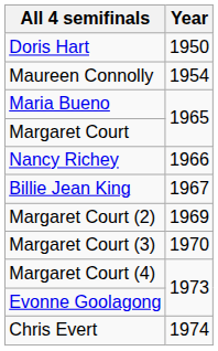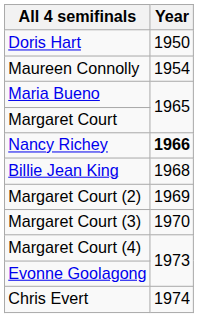Nancy Richey | Year: normal -> bold
Billie Jean King | Year: 1967 -> 1968
